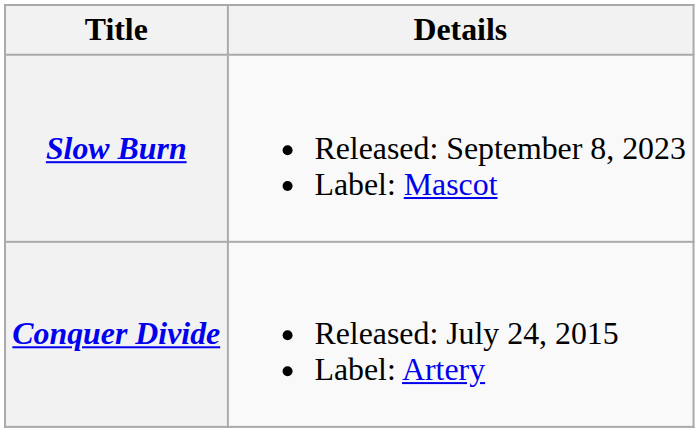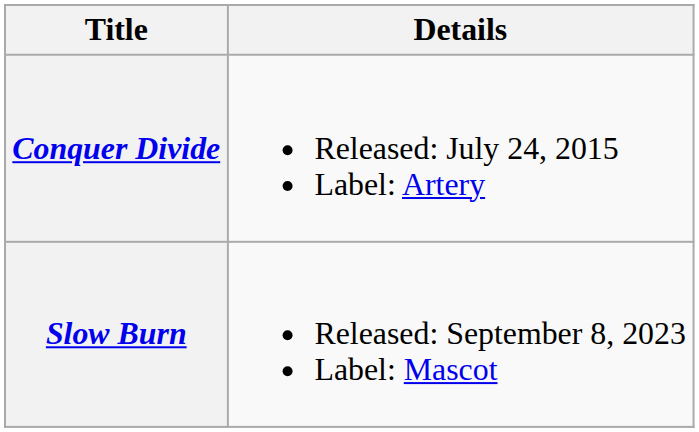rows swapped: Conquer Divide <-> Slow Burn
